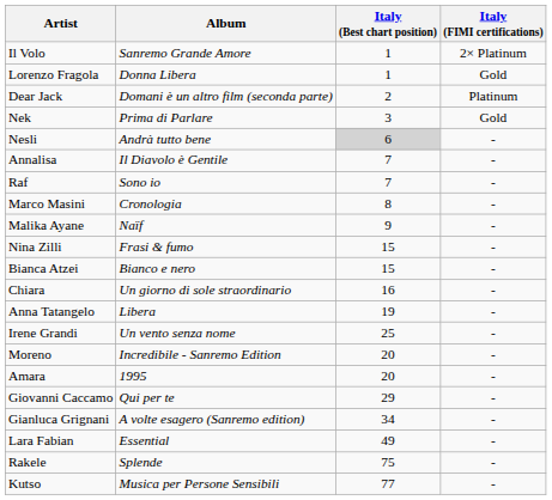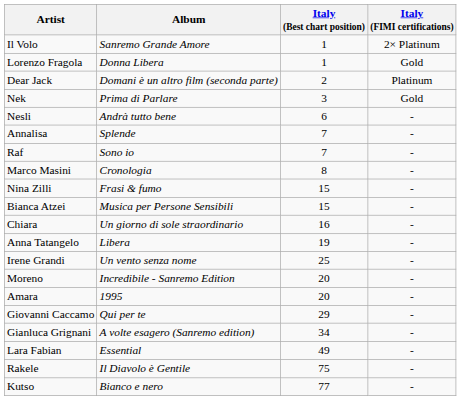Nesli | Italy (Best chart position): lightgrey background -> no background
Annalisa | Album: Il Diavolo è Gentile -> Splende
- row: Malika Ayane | Naïf | 9 | -
Bianca Atzei | Album: Bianco e nero -> Musica per Persone Sensibili
Rakele | Album: Splende -> Il Diavolo è Gentile
Kutso | Album: Musica per Persone Sensibili -> Bianco e nero
